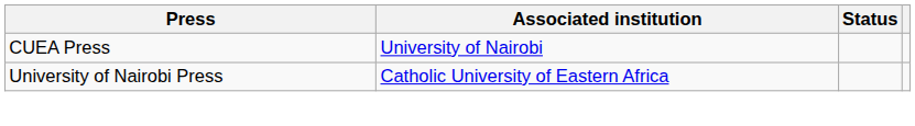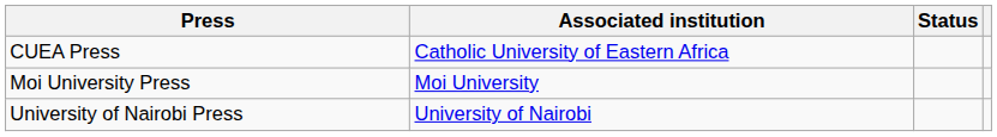CUEA Press | Associated institution: University of Nairobi -> Catholic University of Eastern Africa
+ row: Moi University Press | Moi University
University of Nairobi Press | Associated institution: Catholic University of Eastern Africa -> University of Nairobi
